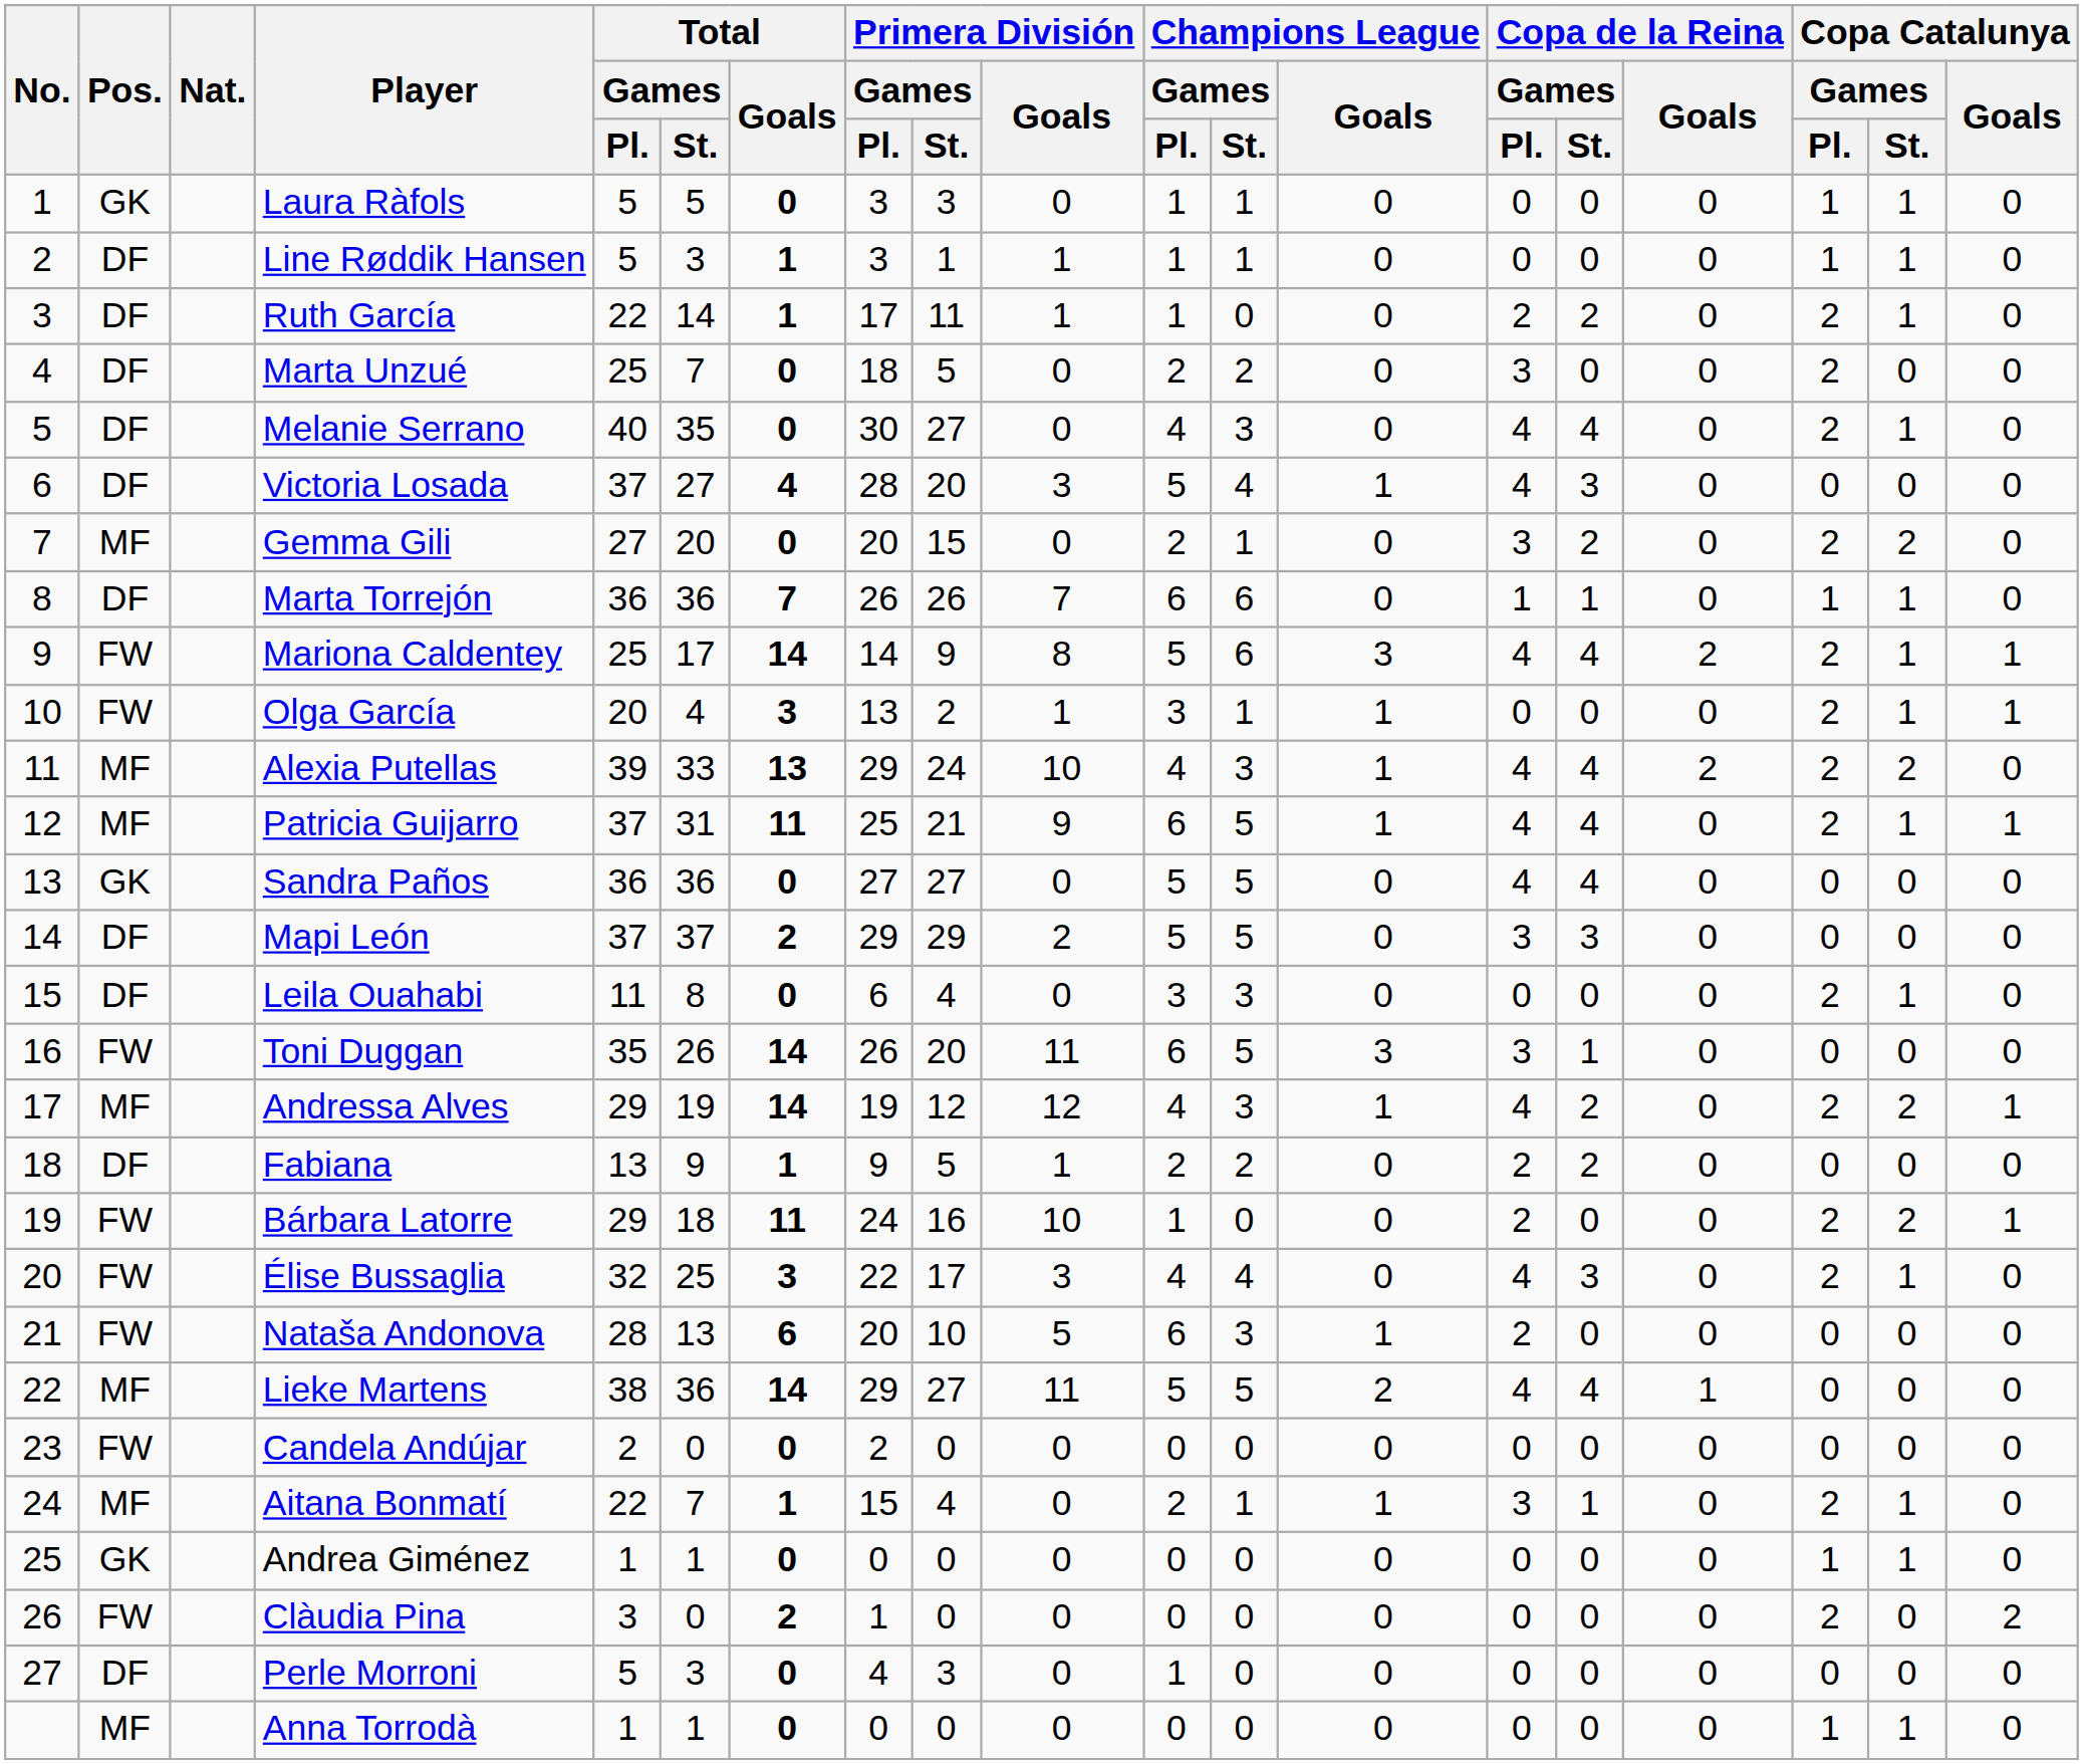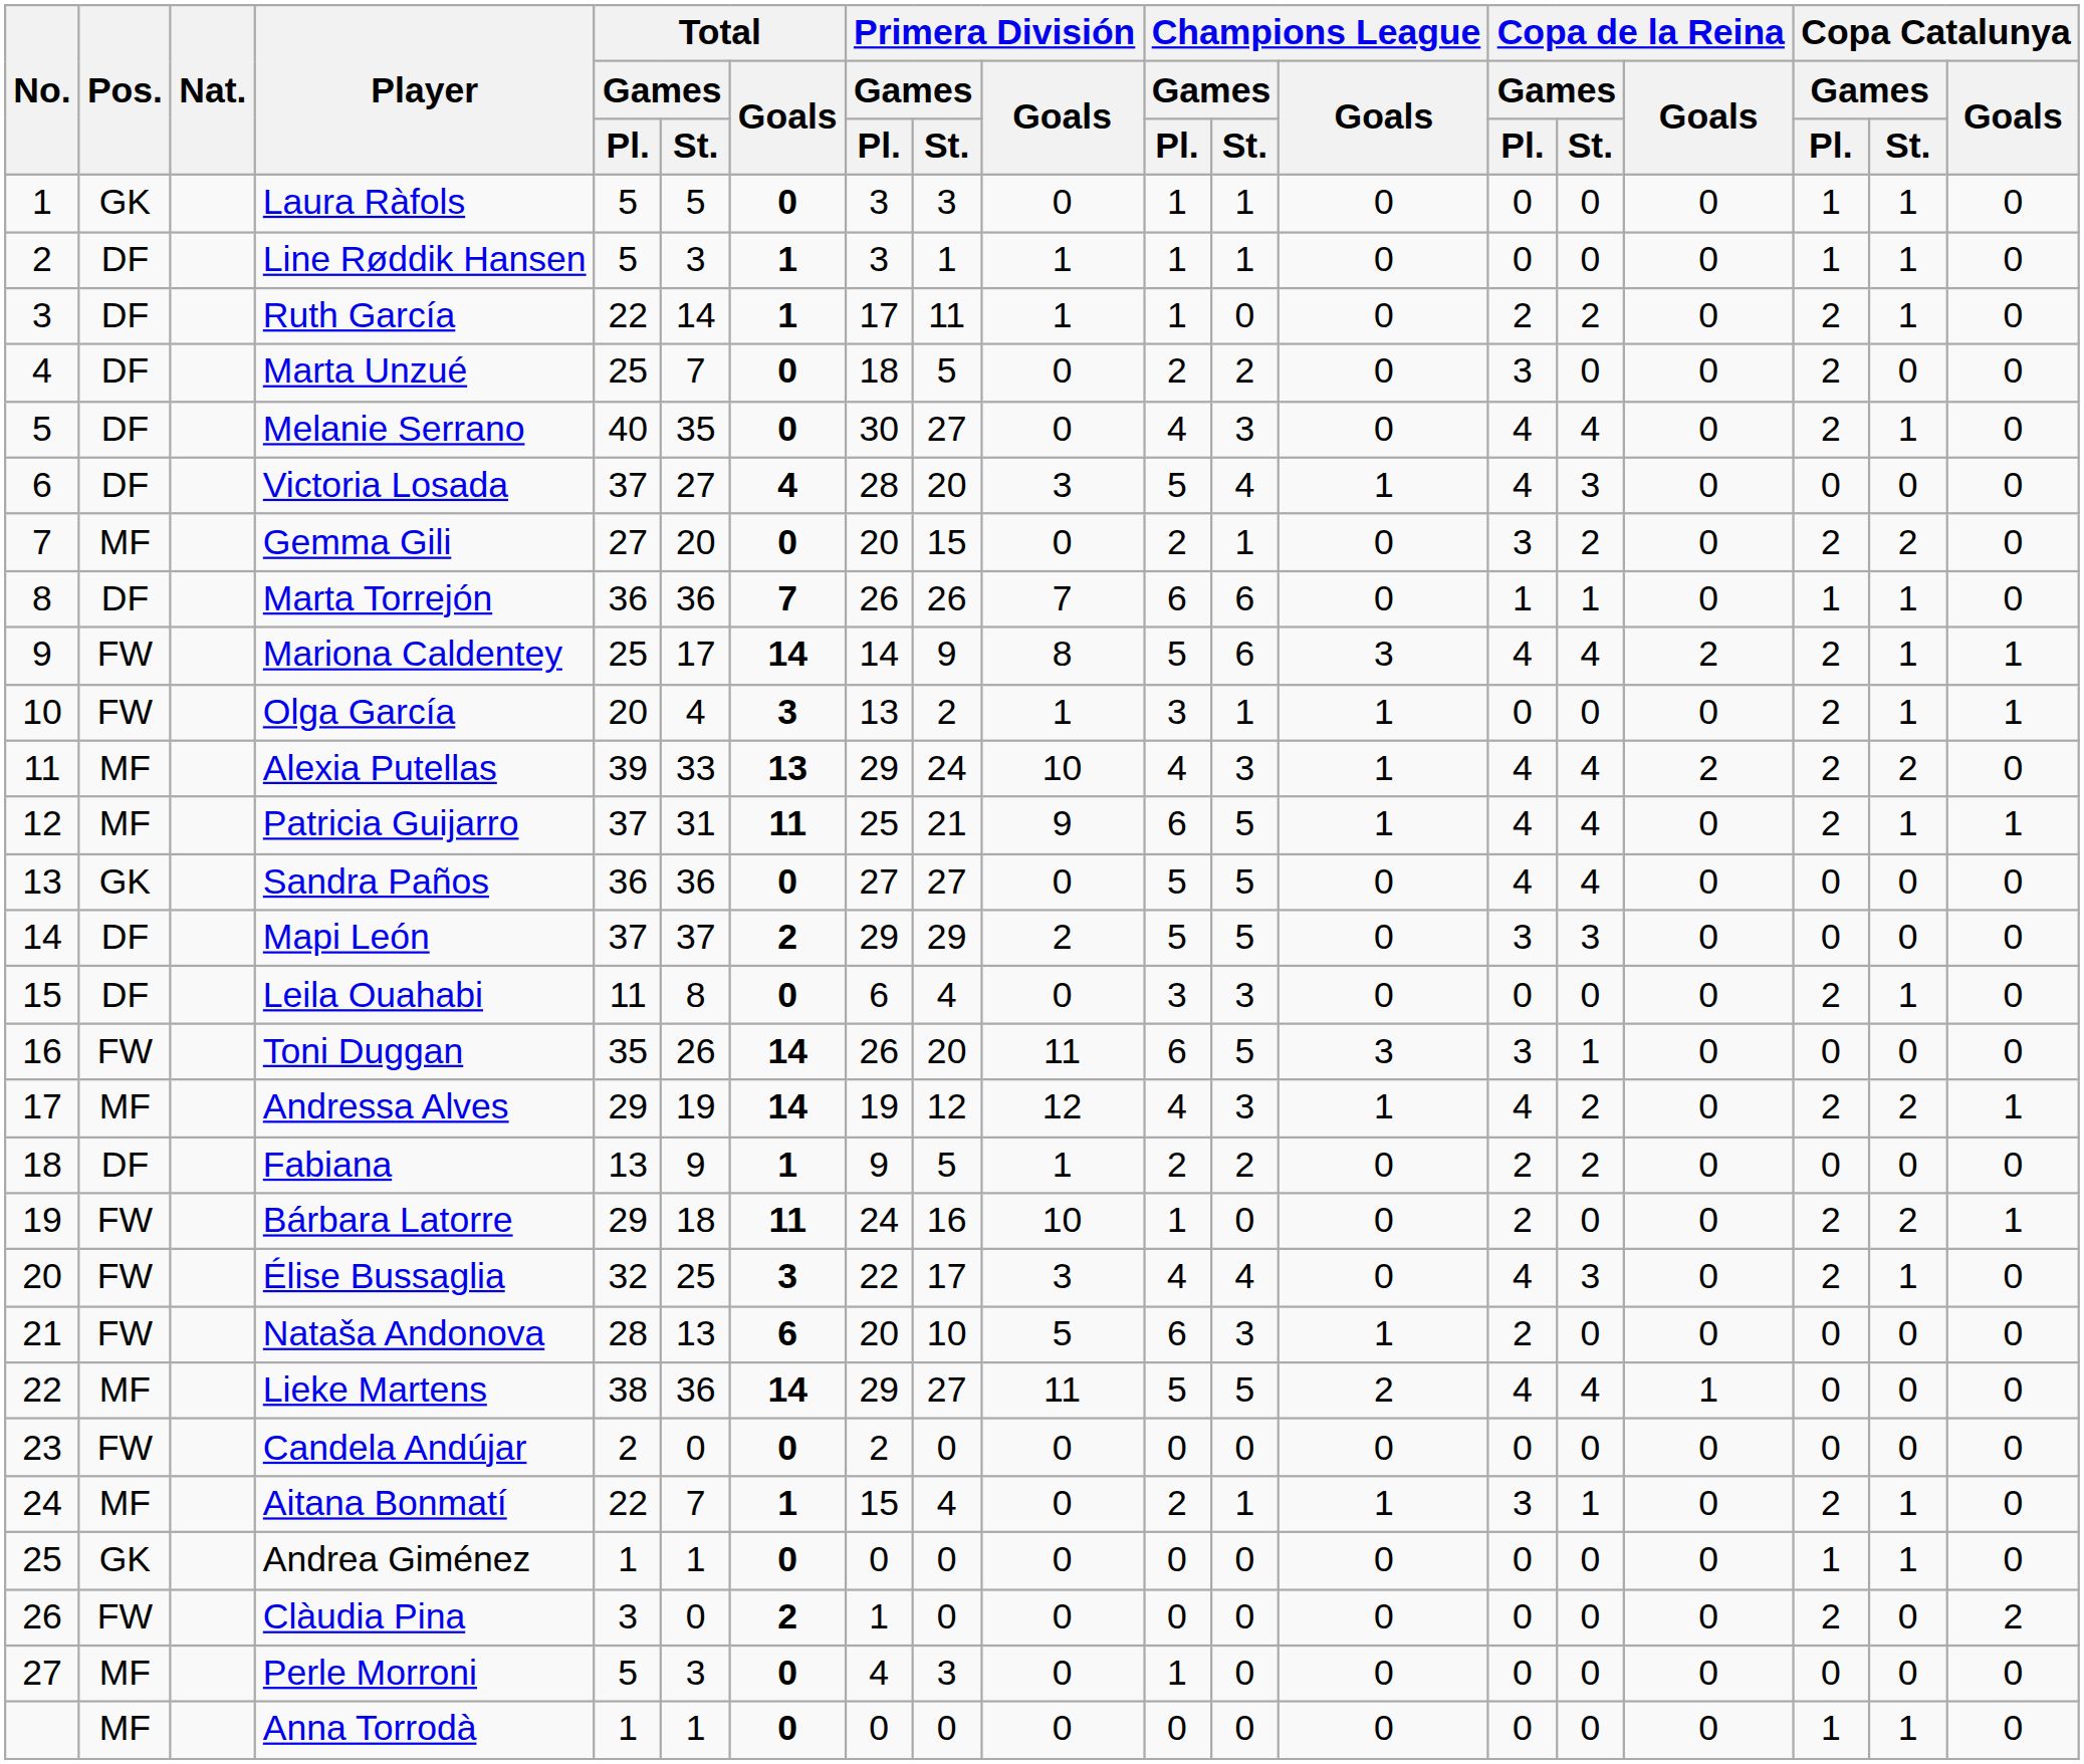Perle Morroni | Pos.: DF -> MF
